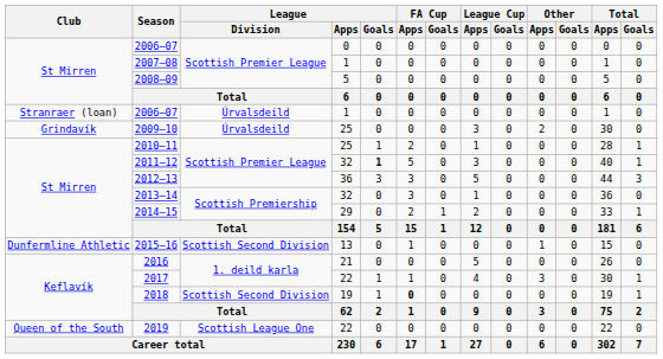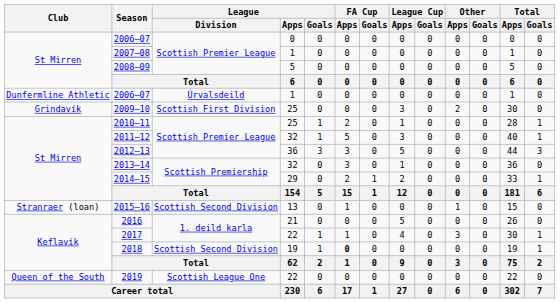2006–07 / 1 | Club: Stranraer (loan) -> Dunfermline Athletic
2009–10 | League / Division: Úrvalsdeild -> Scottish First Division
2011–12 | League / Goals: bold -> normal
2015–16 | Club: Dunfermline Athletic -> Stranraer (loan)
